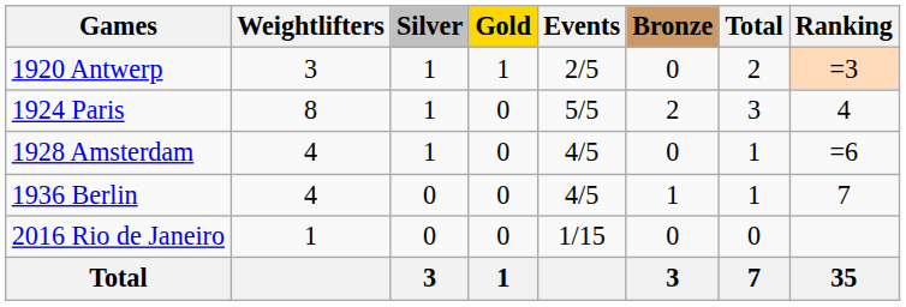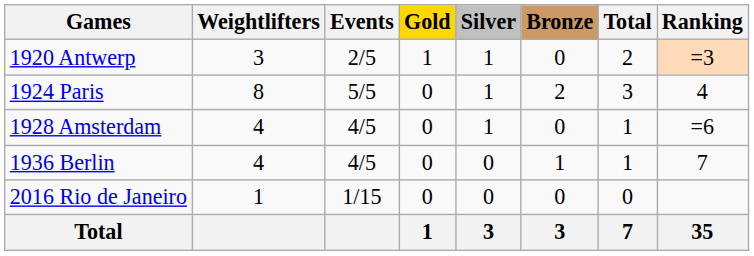columns swapped: Events <-> Silver
